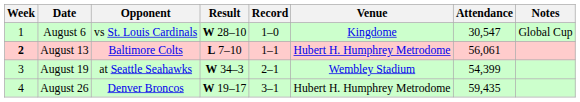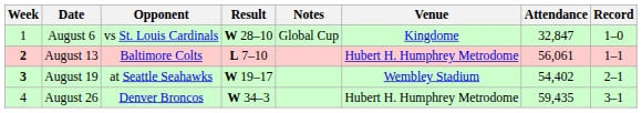columns swapped: Record <-> Notes
August 6 | Attendance: 30,547 -> 32,847
August 19 | Week: normal -> bold
August 19 | Result: W 34–3 -> W 19–17
August 19 | Attendance: 54,399 -> 54,402
August 26 | Result: W 19–17 -> W 34–3
